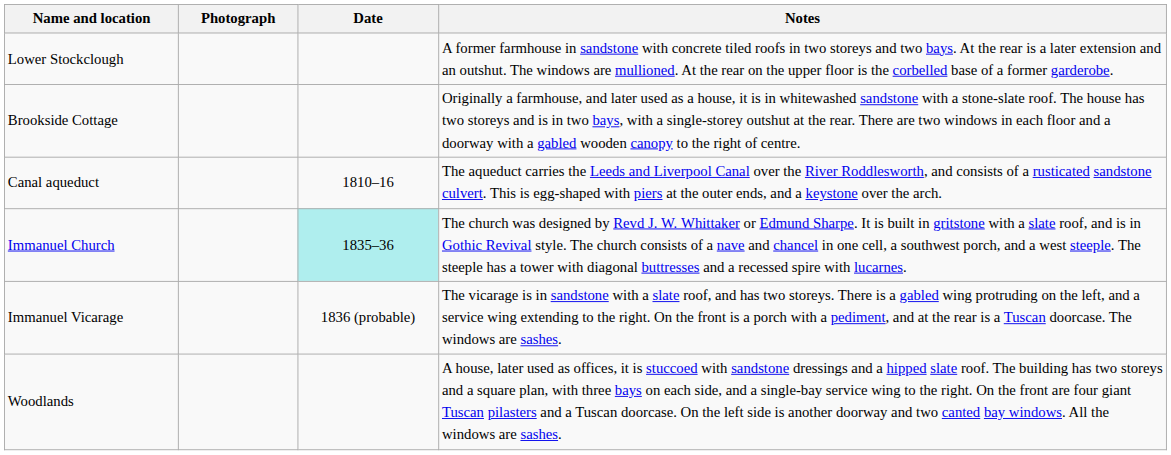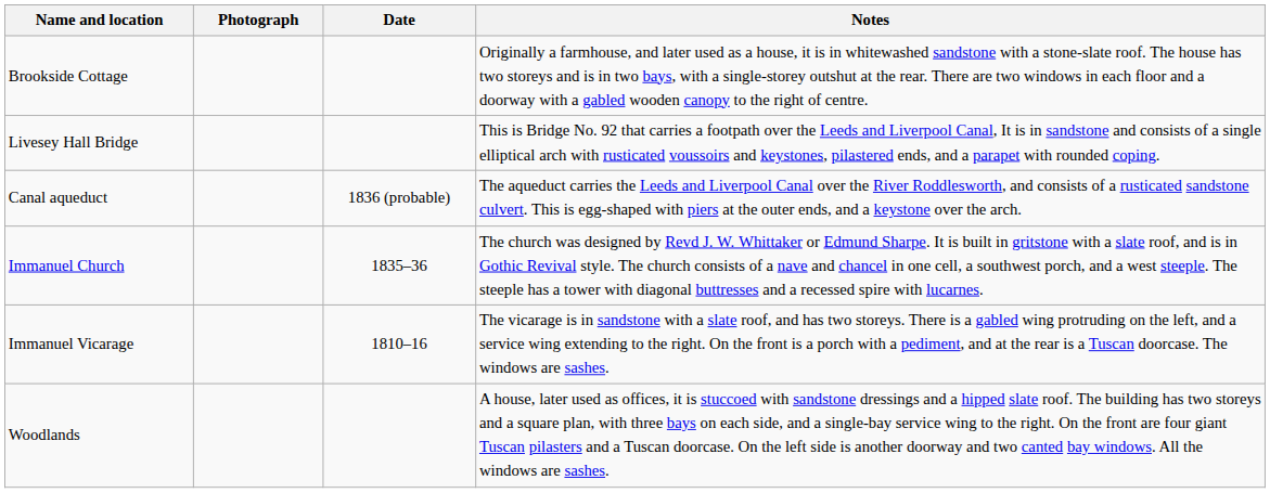- row: Lower Stockclough | A former farmhouse in sandstone with concrete tiled roofs in two storeys and two bays. At the rear is a later extension and an outshut. The windows are mullioned. At the rear on the upper floor is the corbelled base of a former garderobe.
+ row: Livesey Hall Bridge | This is Bridge No. 92 that carries a footpath over the Leeds and Liverpool Canal, It is in sandstone and consists of a single elliptical arch with rusticated voussoirs and keystones, pilastered ends, and a parapet with rounded coping.
Canal aqueduct | Date: 1810–16 -> 1836 (probable)
Immanuel Church | Date: paleturquoise background -> no background
Immanuel Vicarage | Date: 1836 (probable) -> 1810–16
